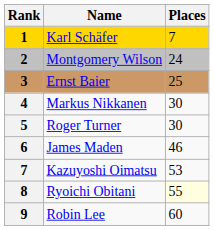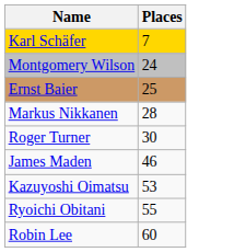- column: Rank | 1 | 2 | 3 | 4 | 5 | 6 | 7 | 8 | 9
Markus Nikkanen | Places: 30 -> 28
Ryoichi Obitani | Places: lightyellow background -> no background
